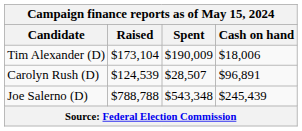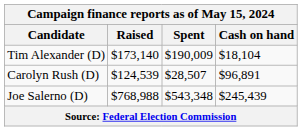Tim Alexander (D) | Raised: $173,104 -> $173,140
Tim Alexander (D) | Cash on hand: $18,006 -> $18,104
Joe Salerno (D) | Raised: $788,788 -> $768,988
